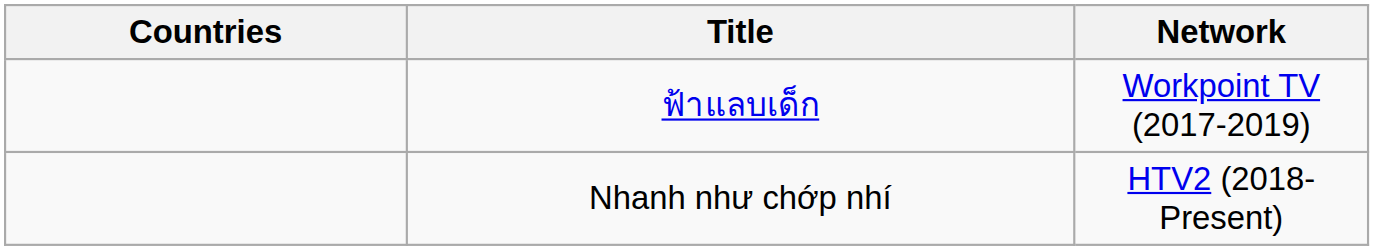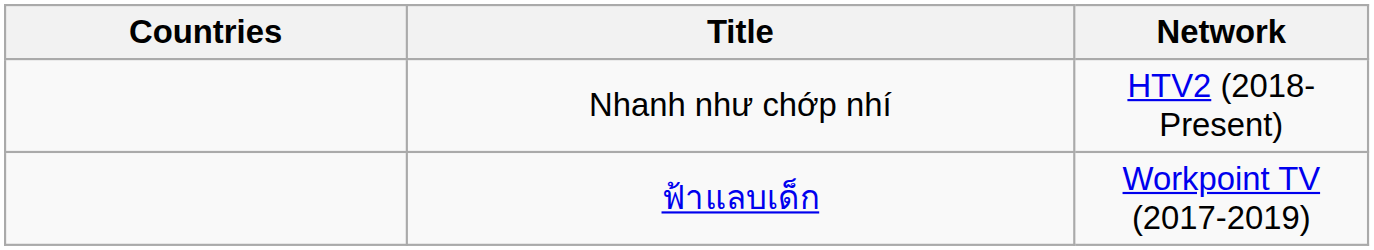rows swapped: ฟ้าแลบเด็ก <-> Nhanh như chớp nhí
